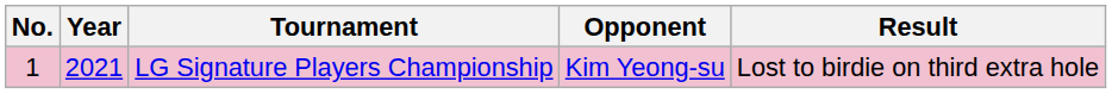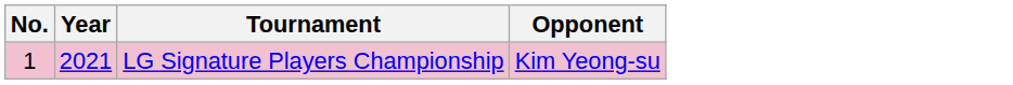- column: Result | Lost to birdie on third extra hole
